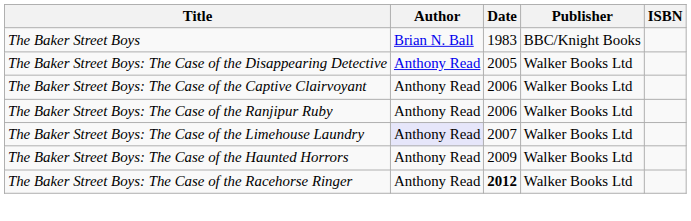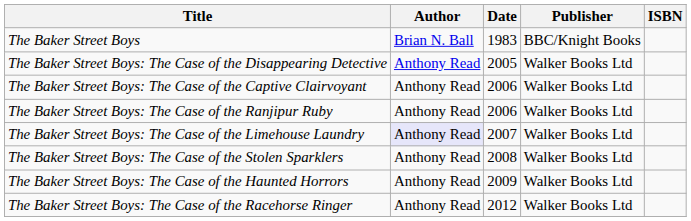+ row: The Baker Street Boys: The Case of the Stolen Sparklers | Anthony Read | 2008 | Walker Books Ltd
The Baker Street Boys: The Case of the Racehorse Ringer | Date: bold -> normal
